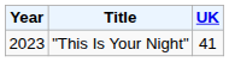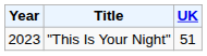"This Is Your Night" | UK: 41 -> 51
